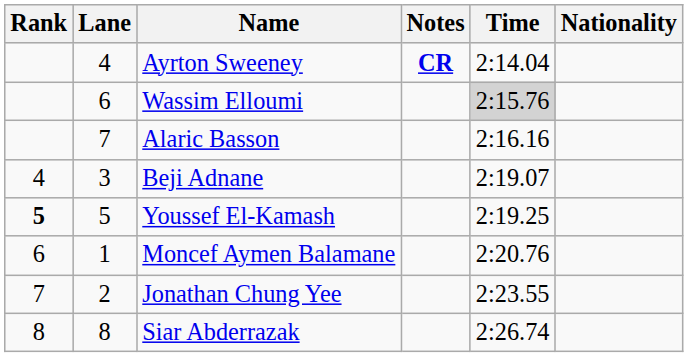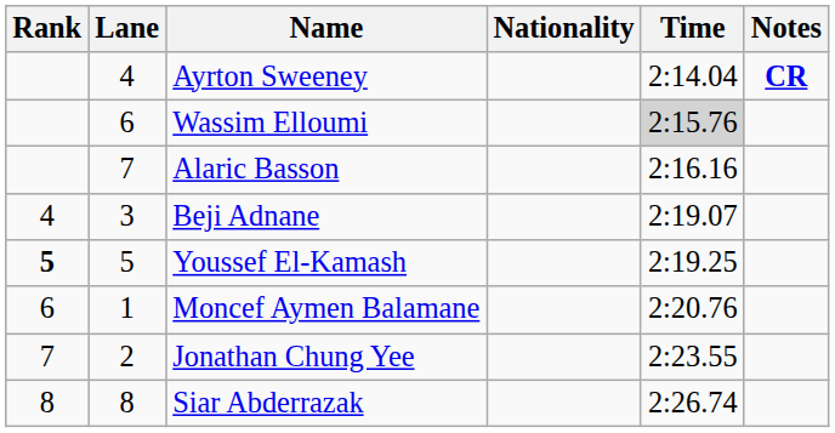columns swapped: Nationality <-> Notes
